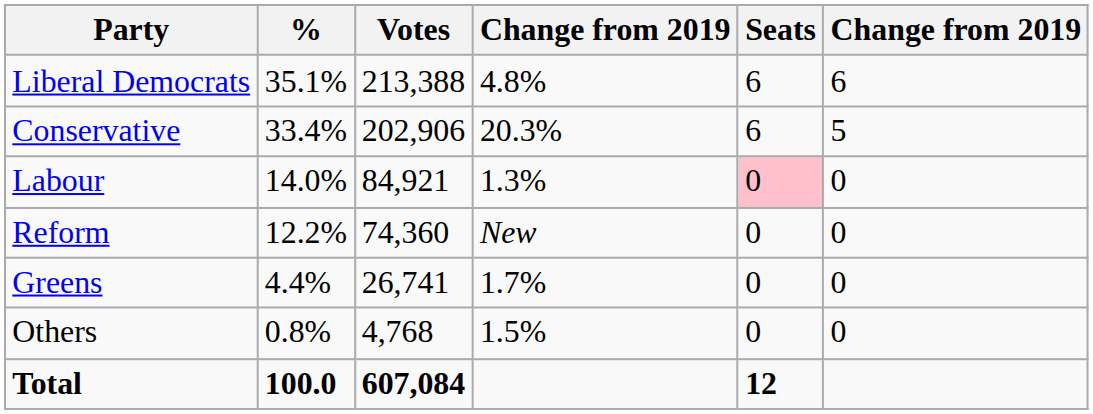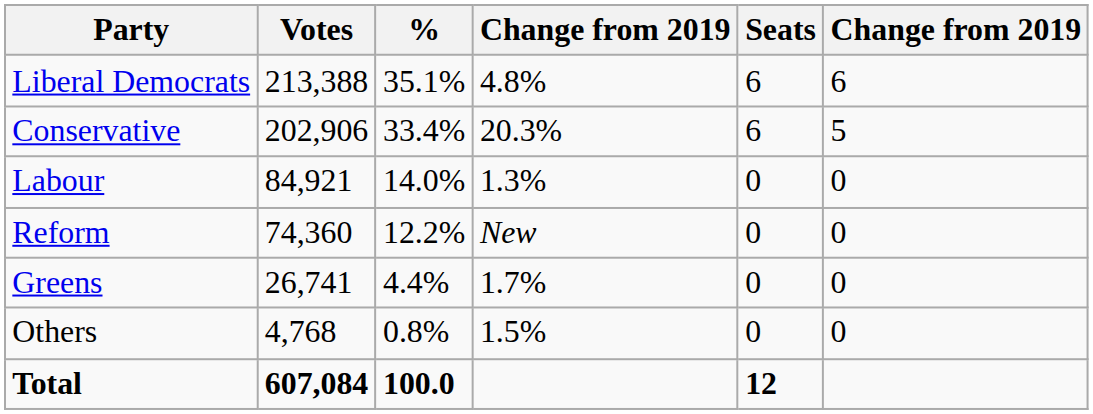columns swapped: Votes <-> %
Labour | Seats: pink background -> no background
